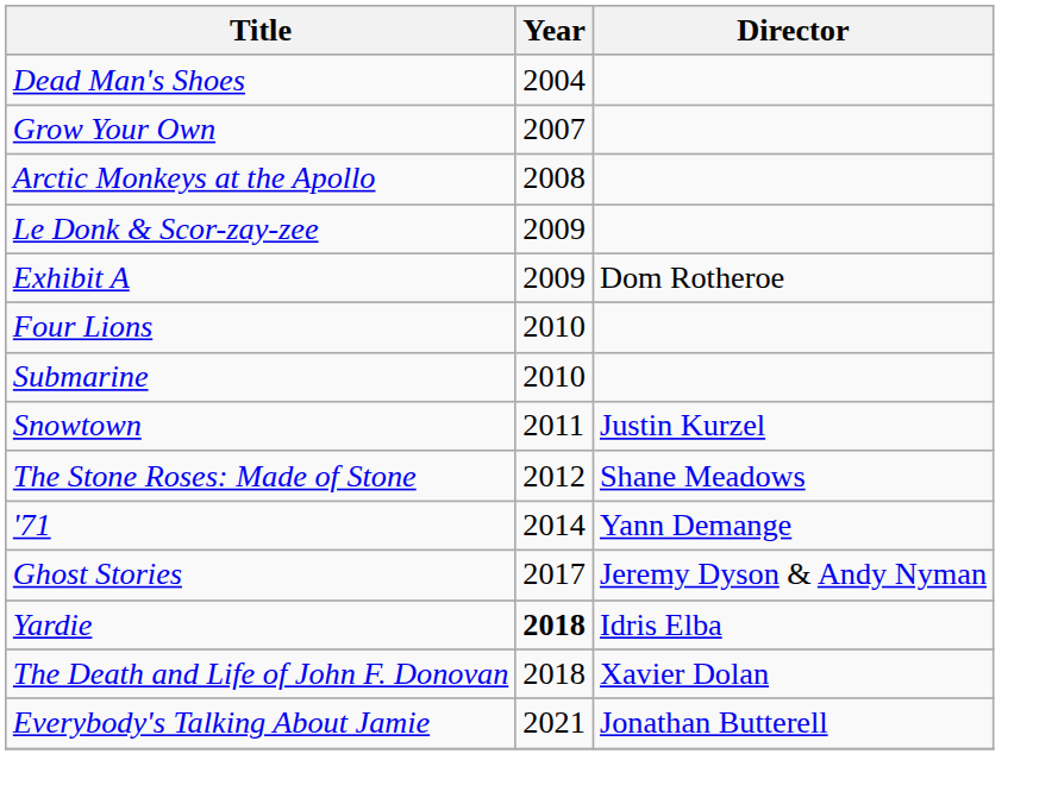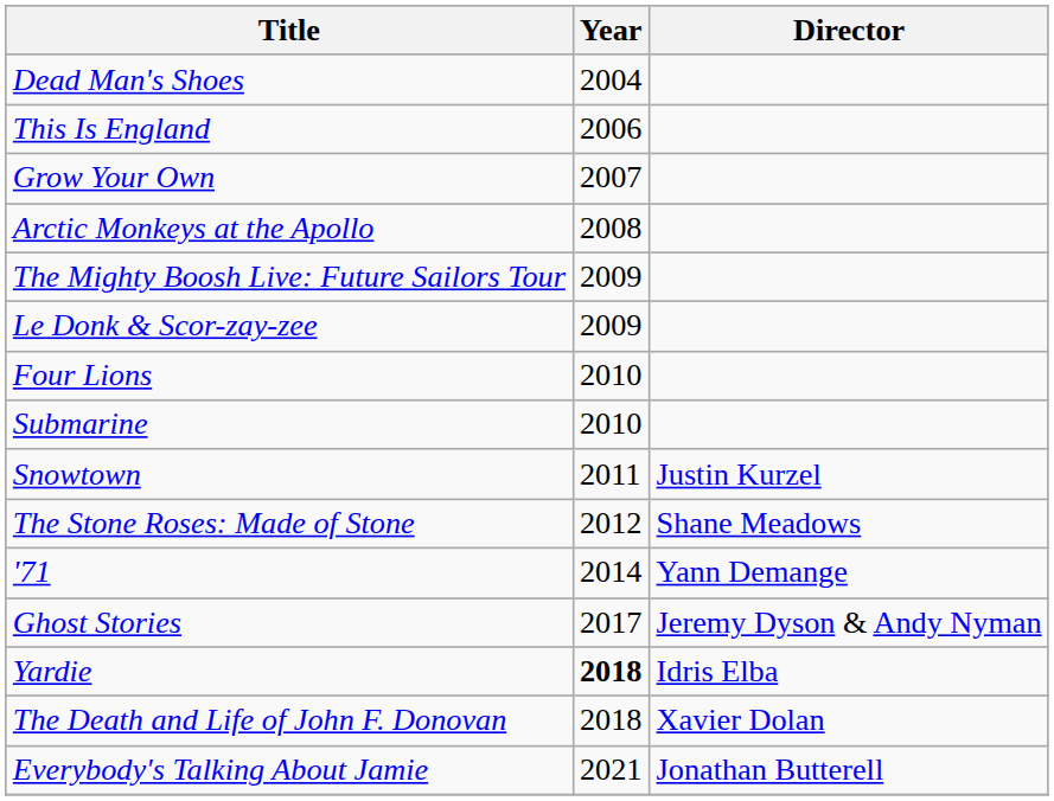+ row: This Is England | 2006
+ row: The Mighty Boosh Live: Future Sailors Tour | 2009
- row: Exhibit A | 2009 | Dom Rotheroe
